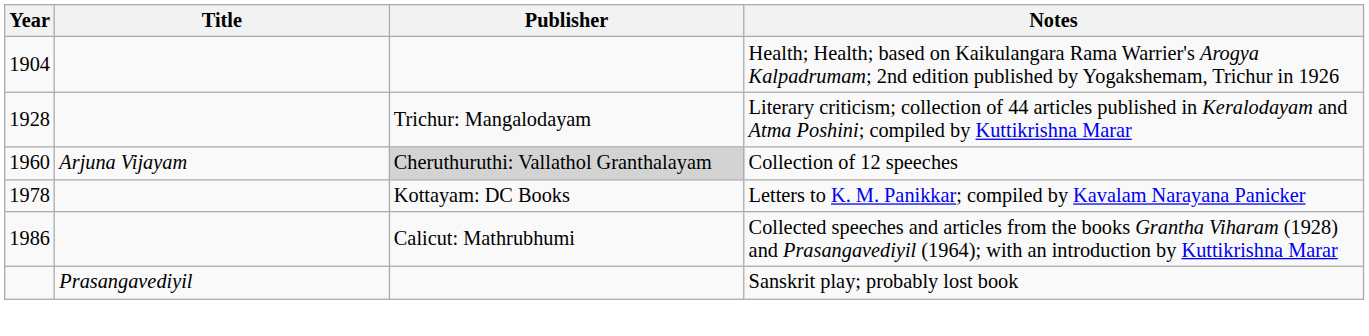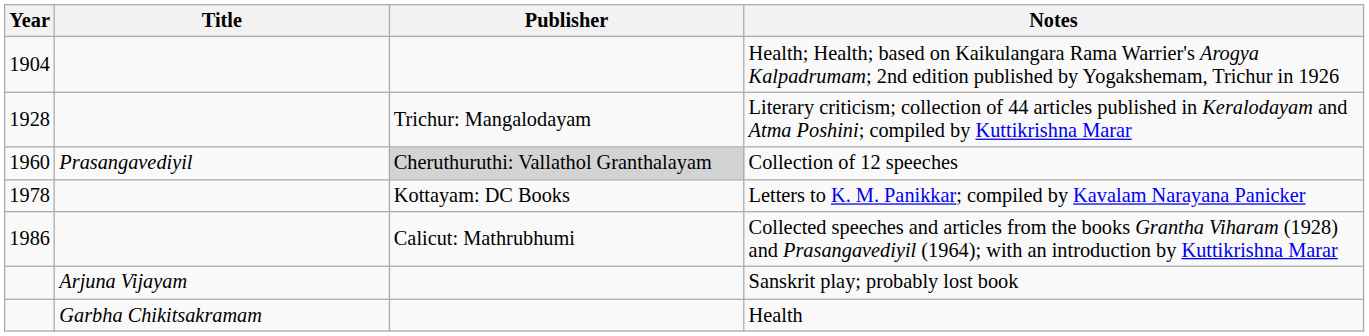Collection of 12 speeches | Title: Arjuna Vijayam -> Prasangavediyil
Sanskrit play; probably lost book | Title: Prasangavediyil -> Arjuna Vijayam
+ row: Garbha Chikitsakramam | Health
